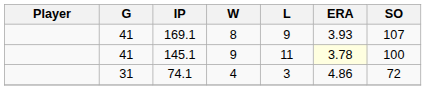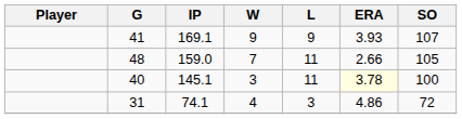169.1 | W: 8 -> 9
+ row: 48 | 159.0 | 7 | 11 | 2.66 | 105
145.1 | G: 41 -> 40
145.1 | W: 9 -> 3
